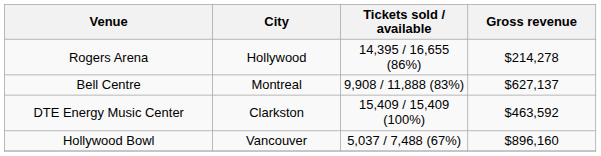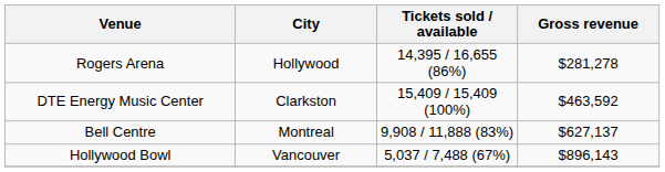Rogers Arena | Gross revenue: $214,278 -> $281,278
rows swapped: Bell Centre <-> DTE Energy Music Center
Hollywood Bowl | Gross revenue: $896,160 -> $896,143
